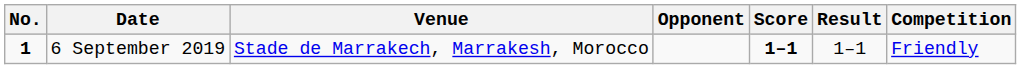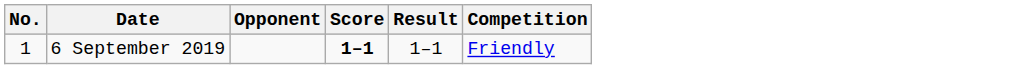- column: Venue | Stade de Marrakech, Marrakesh, Morocco
6 September 2019 | No.: bold -> normal
